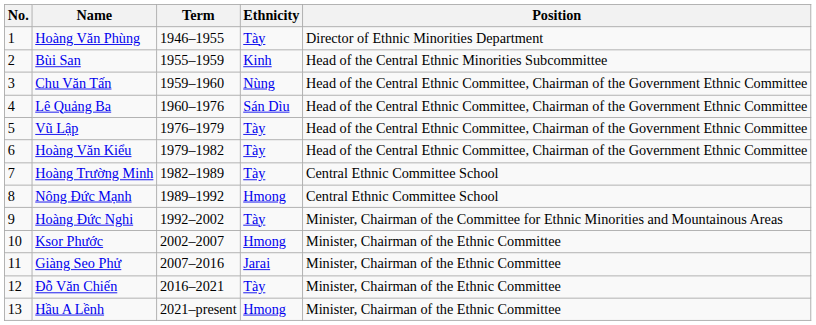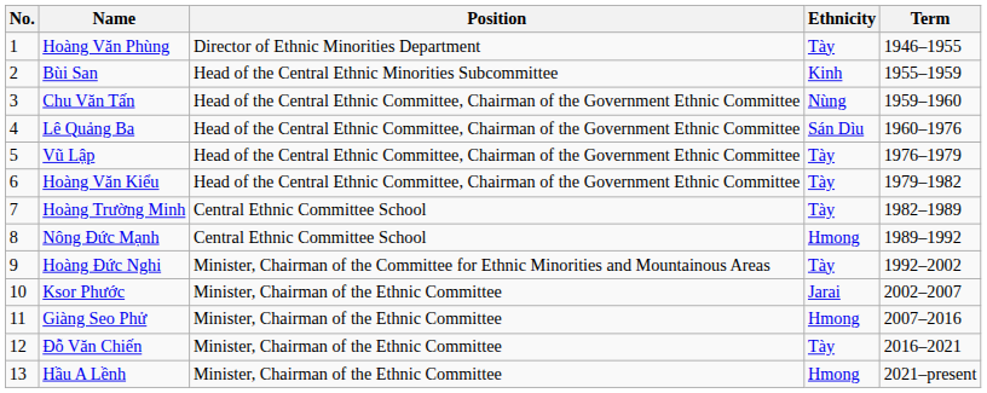columns swapped: Term <-> Position
Ksor Phước | Ethnicity: Hmong -> Jarai
Giàng Seo Phử | Ethnicity: Jarai -> Hmong
